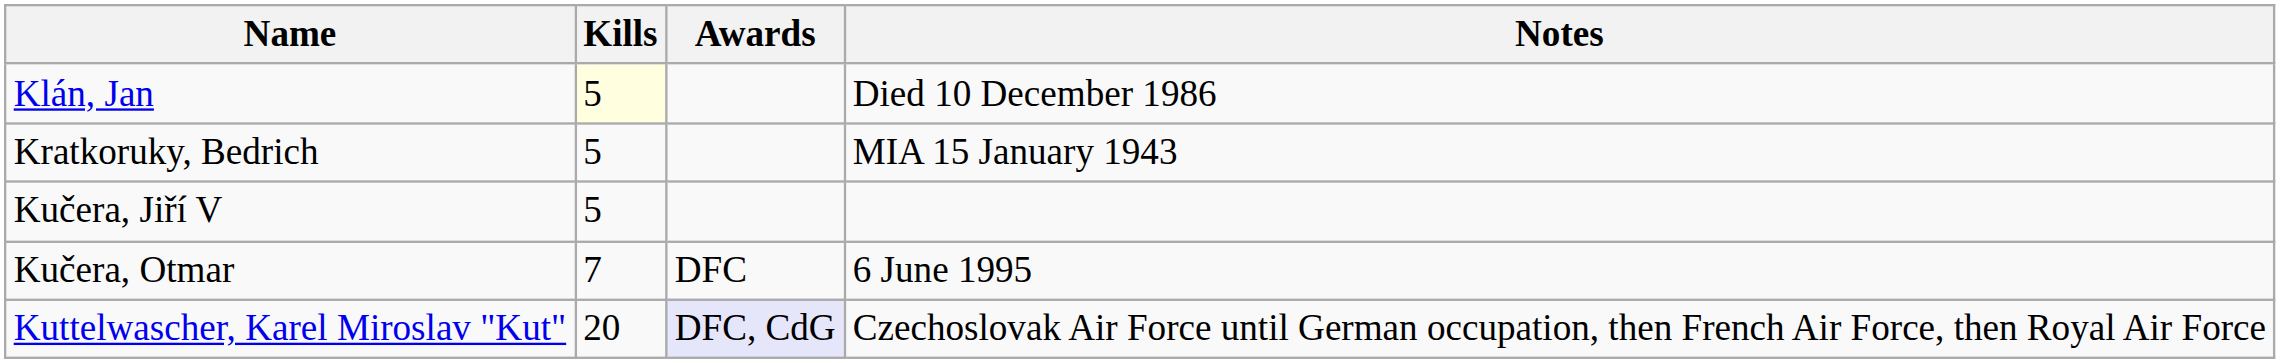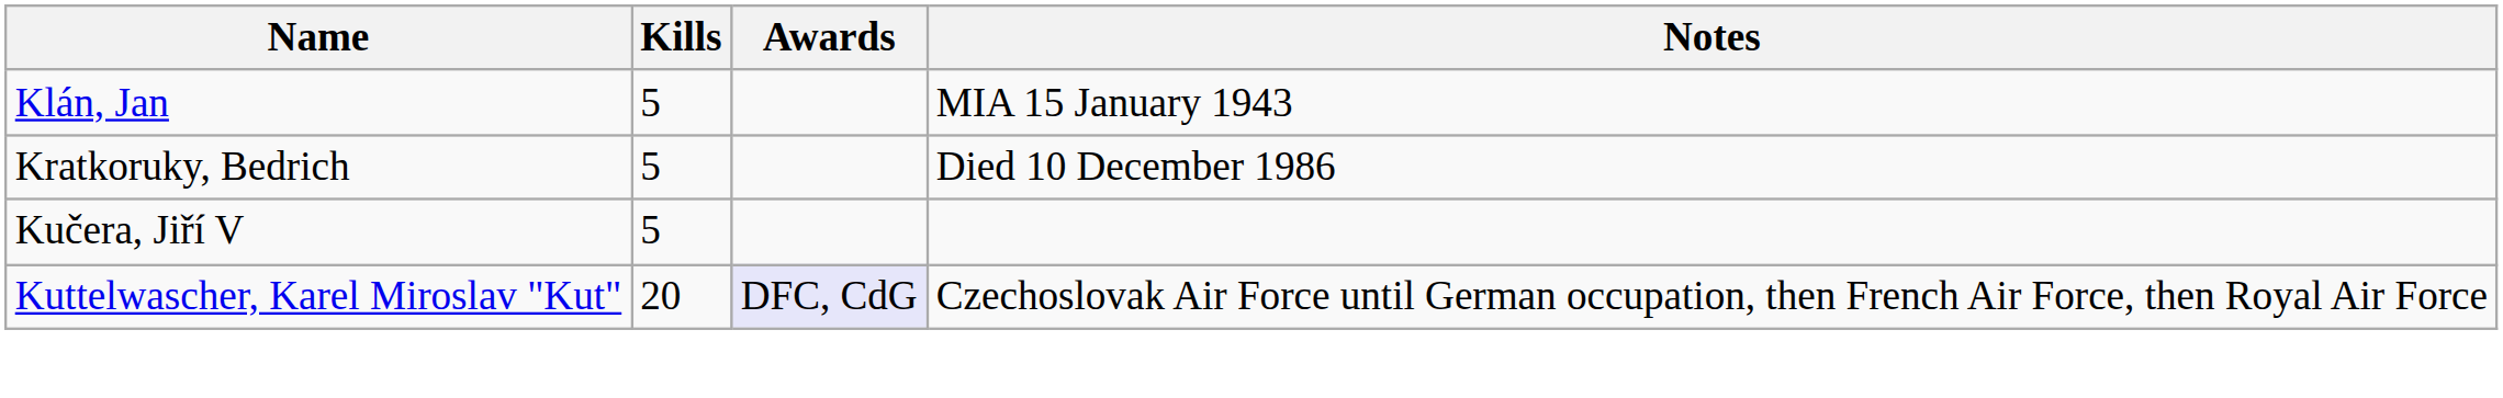Klán, Jan | Kills: lightyellow background -> no background
Klán, Jan | Notes: Died 10 December 1986 -> MIA 15 January 1943
Kratkoruky, Bedrich | Notes: MIA 15 January 1943 -> Died 10 December 1986
- row: Kučera, Otmar | 7 | DFC | 6 June 1995
